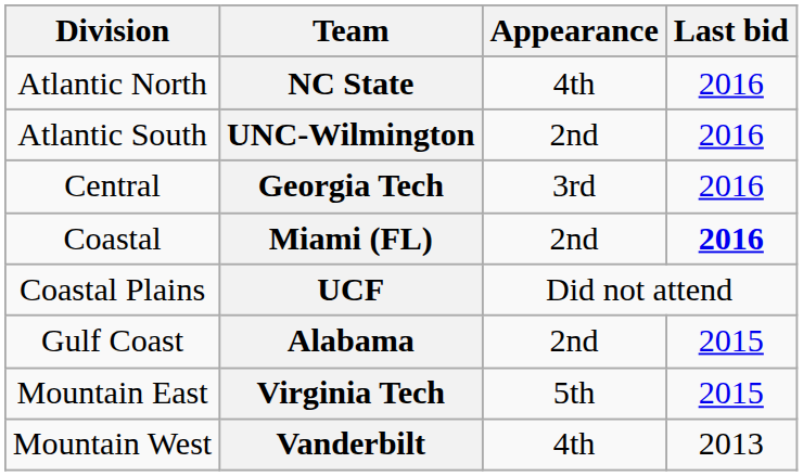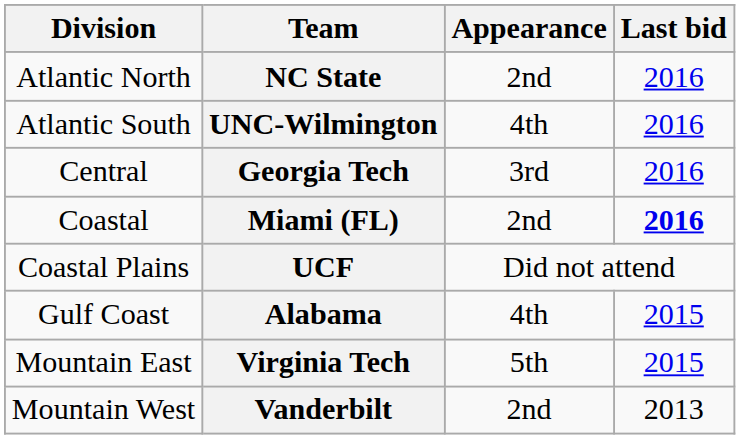NC State | Appearance: 4th -> 2nd
UNC-Wilmington | Appearance: 2nd -> 4th
Alabama | Appearance: 2nd -> 4th
Vanderbilt | Appearance: 4th -> 2nd
